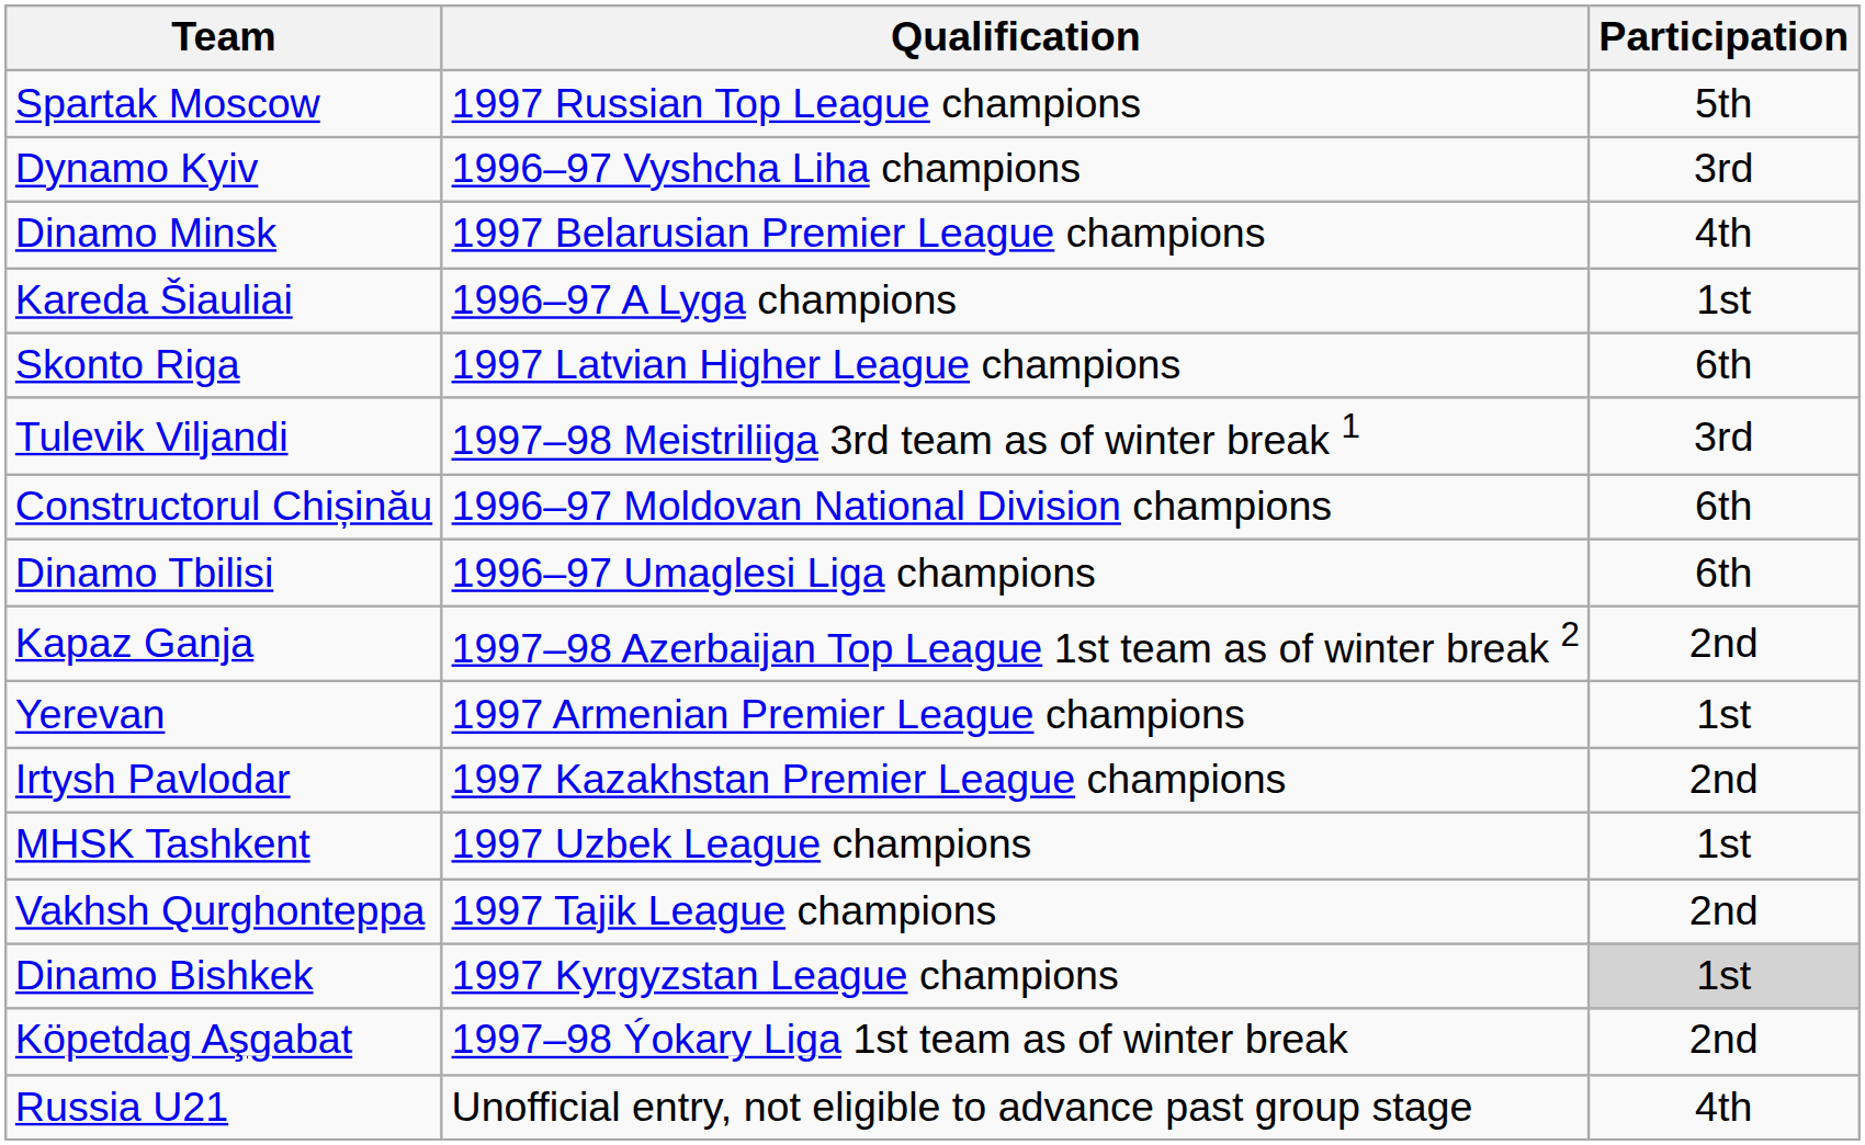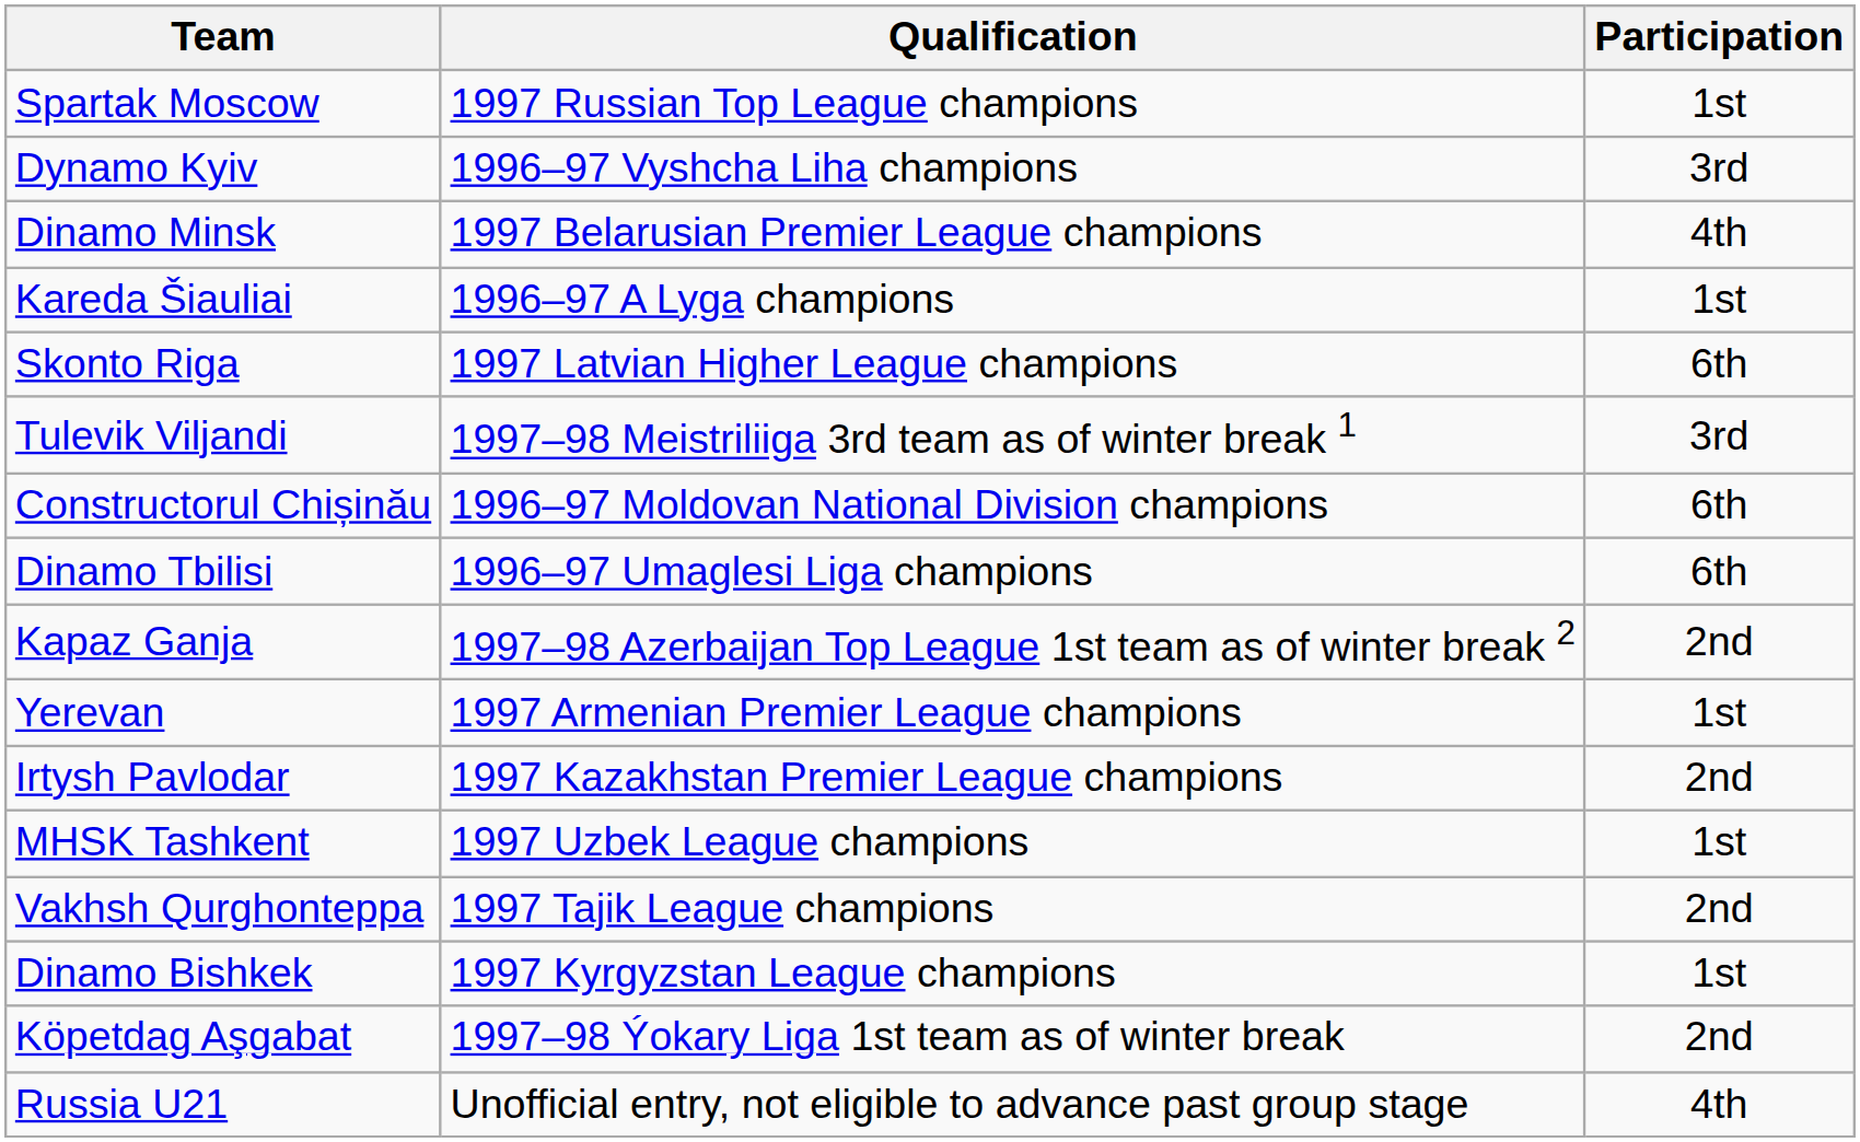Spartak Moscow | Participation: 5th -> 1st
Dinamo Bishkek | Participation: lightgrey background -> no background
